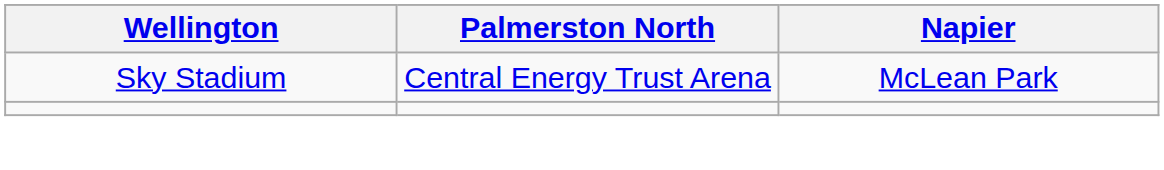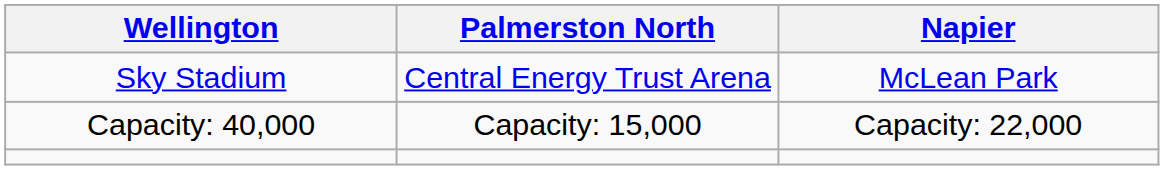+ row: Capacity: 40,000 | Capacity: 15,000 | Capacity: 22,000
